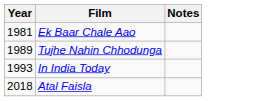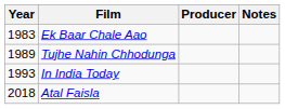+ column: Producer
Ek Baar Chale Aao | Year: 1981 -> 1983
